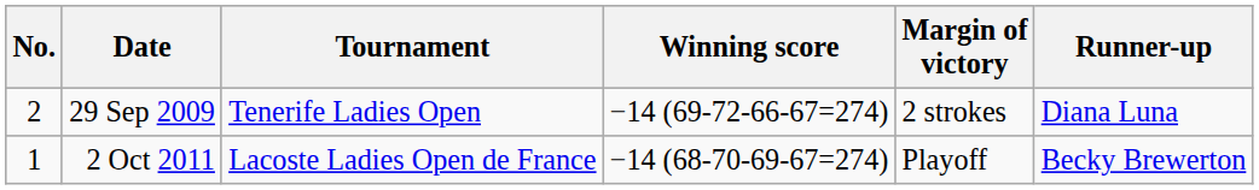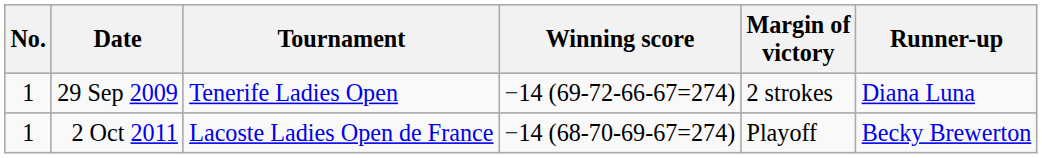29 Sep 2009 | No.: 2 -> 1
